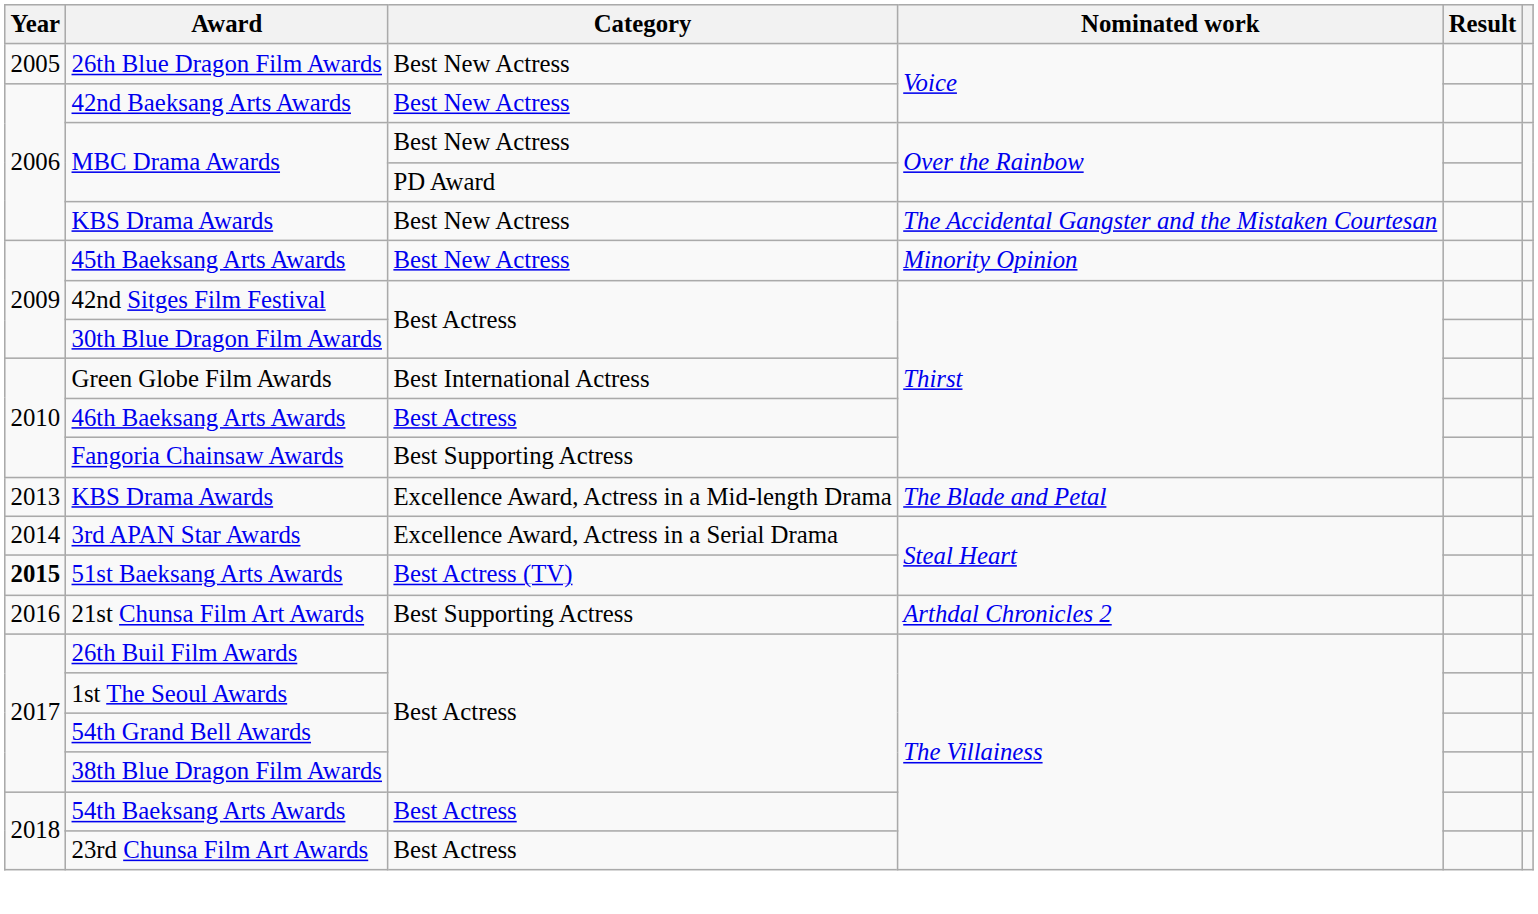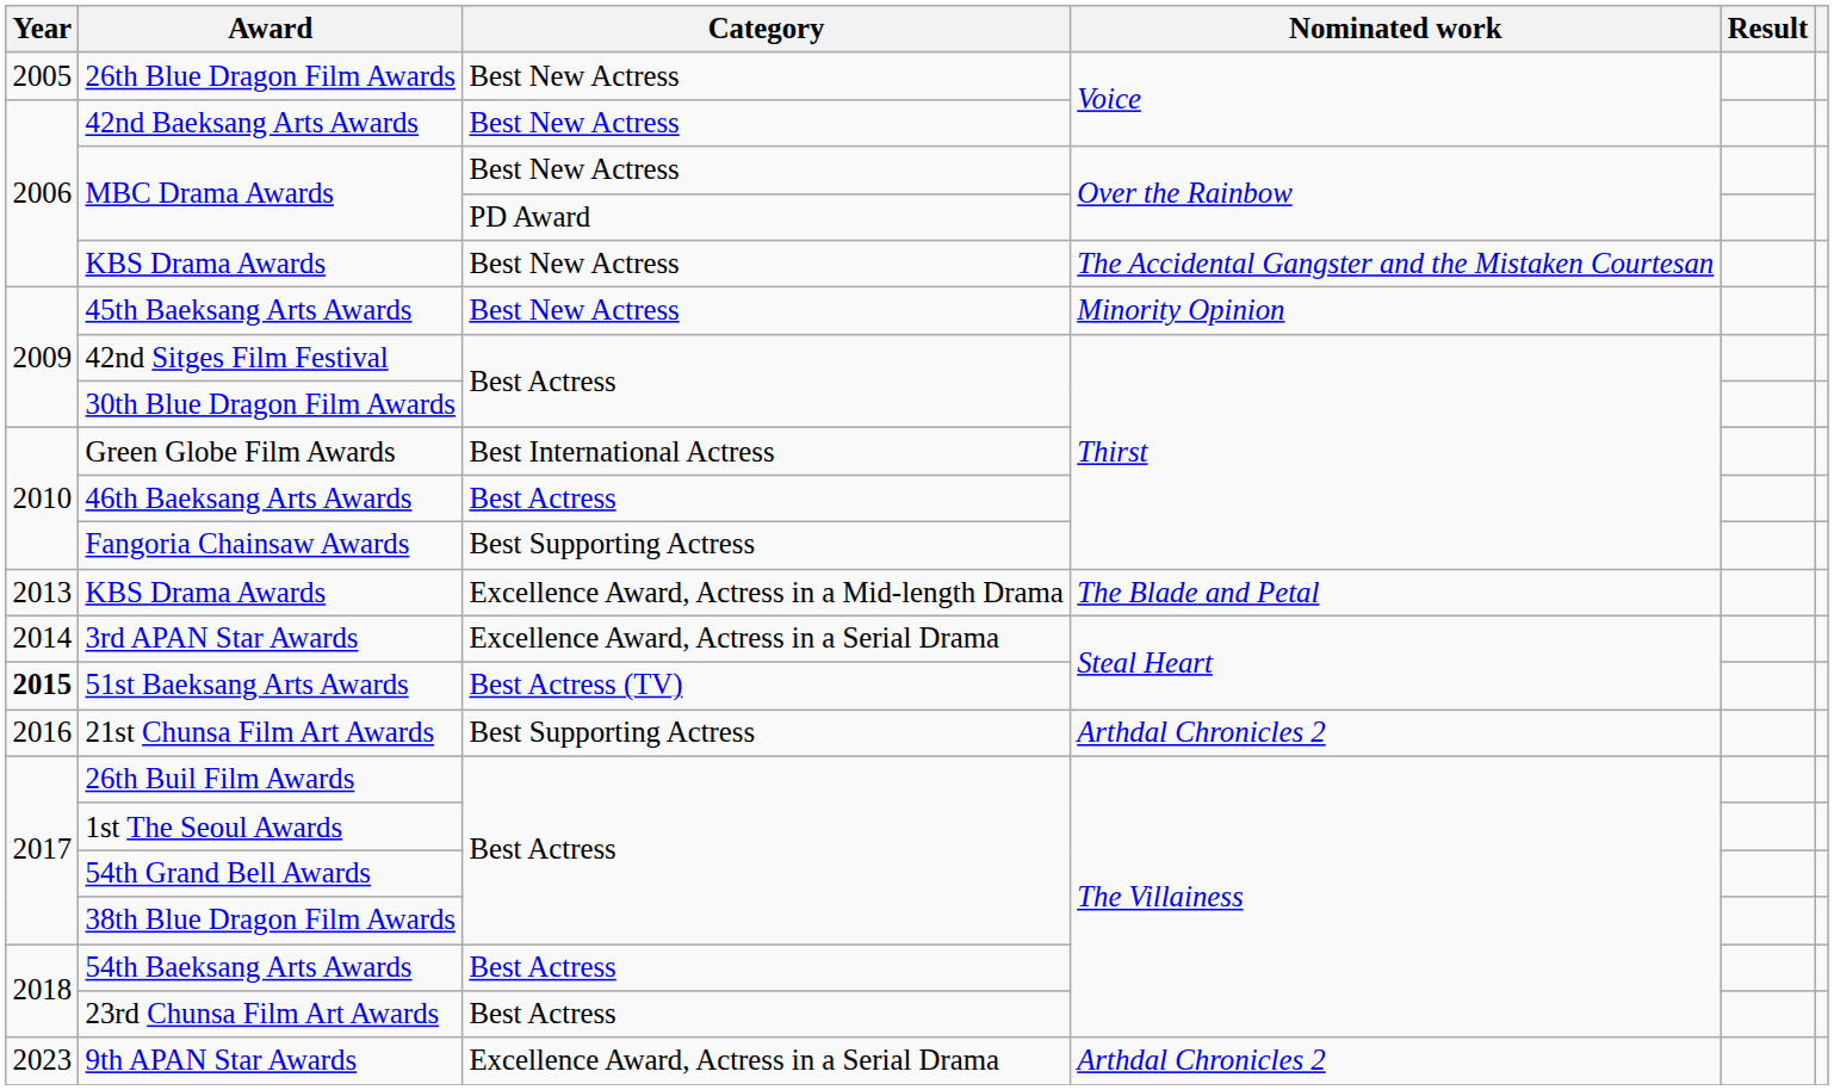+ row: 2023 | 9th APAN Star Awards | Excellence Award, Actress in a Serial Drama | Arthdal Chronicles 2
